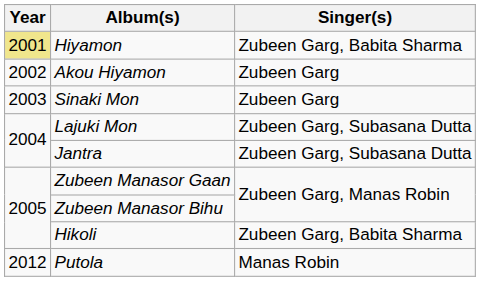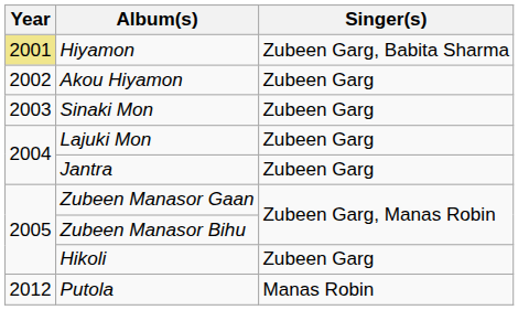Lajuki Mon | Singer(s): Zubeen Garg, Subasana Dutta -> Zubeen Garg
Jantra | Singer(s): Zubeen Garg, Subasana Dutta -> Zubeen Garg
Hikoli | Singer(s): Zubeen Garg, Babita Sharma -> Zubeen Garg
